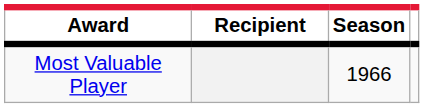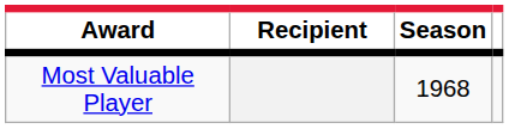Most Valuable Player | Season: 1966 -> 1968
